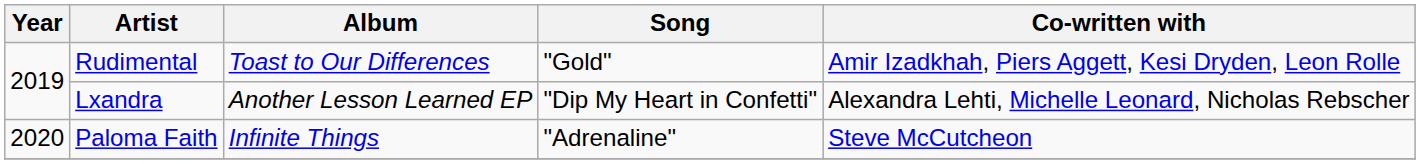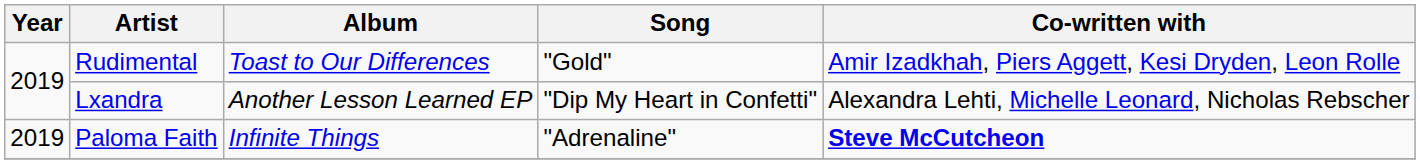Paloma Faith | Year: 2020 -> 2019
Paloma Faith | Co-written with: normal -> bold
